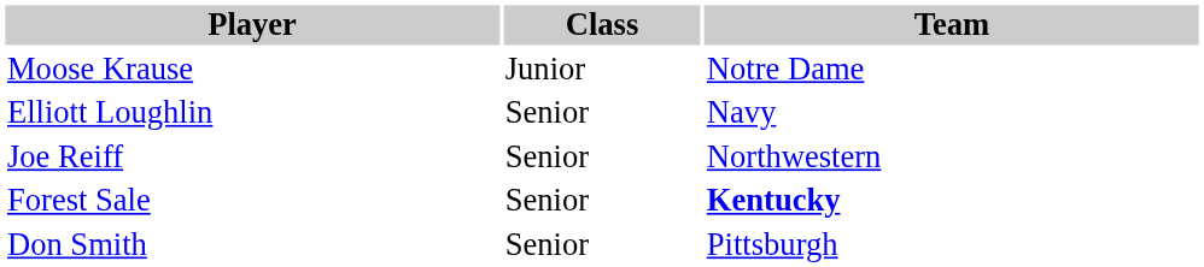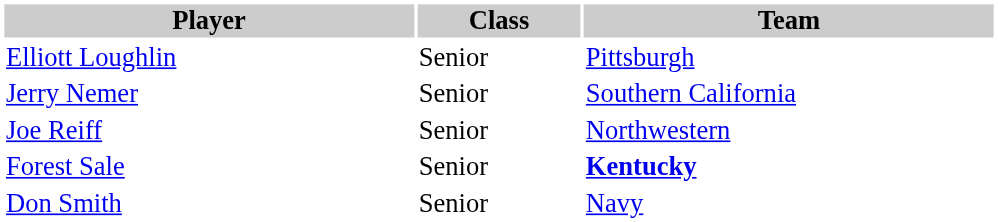- row: Moose Krause | Junior | Notre Dame
Elliott Loughlin | Team: Navy -> Pittsburgh
+ row: Jerry Nemer | Senior | Southern California
Don Smith | Team: Pittsburgh -> Navy
